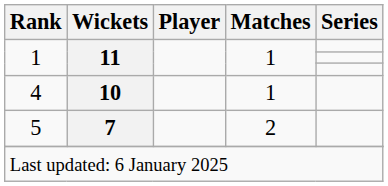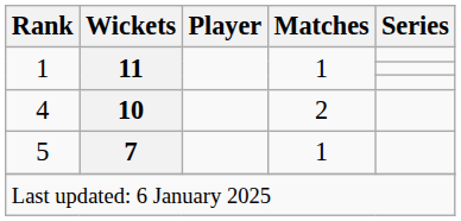4 | Matches: 1 -> 2
5 | Matches: 2 -> 1
